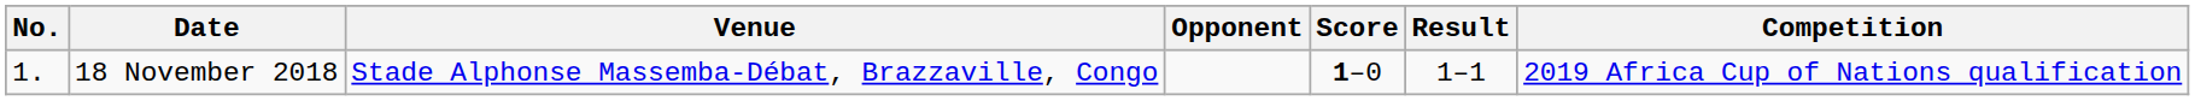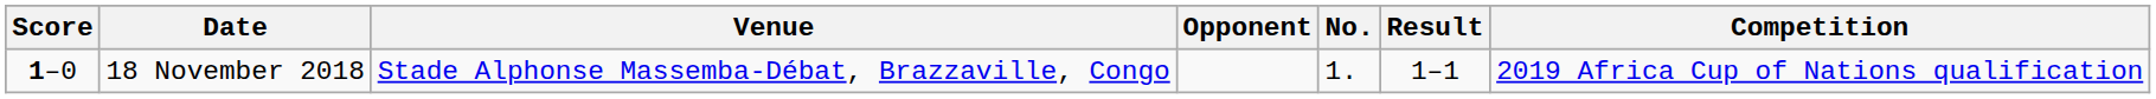columns swapped: No. <-> Score
